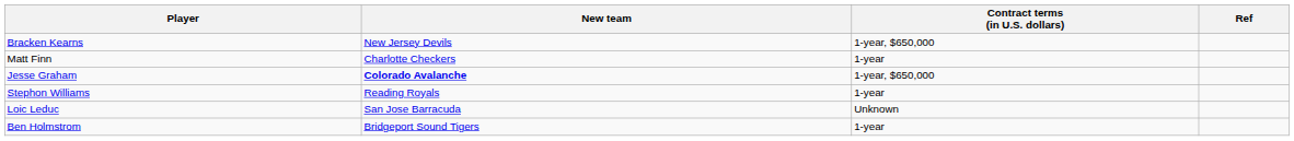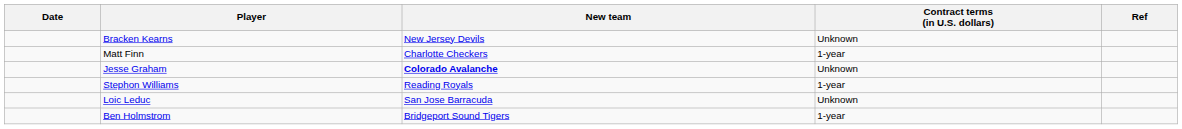+ column: Date
Bracken Kearns | Contract terms (in U.S. dollars): 1-year, $650,000 -> Unknown
Jesse Graham | Contract terms (in U.S. dollars): 1-year, $650,000 -> Unknown
